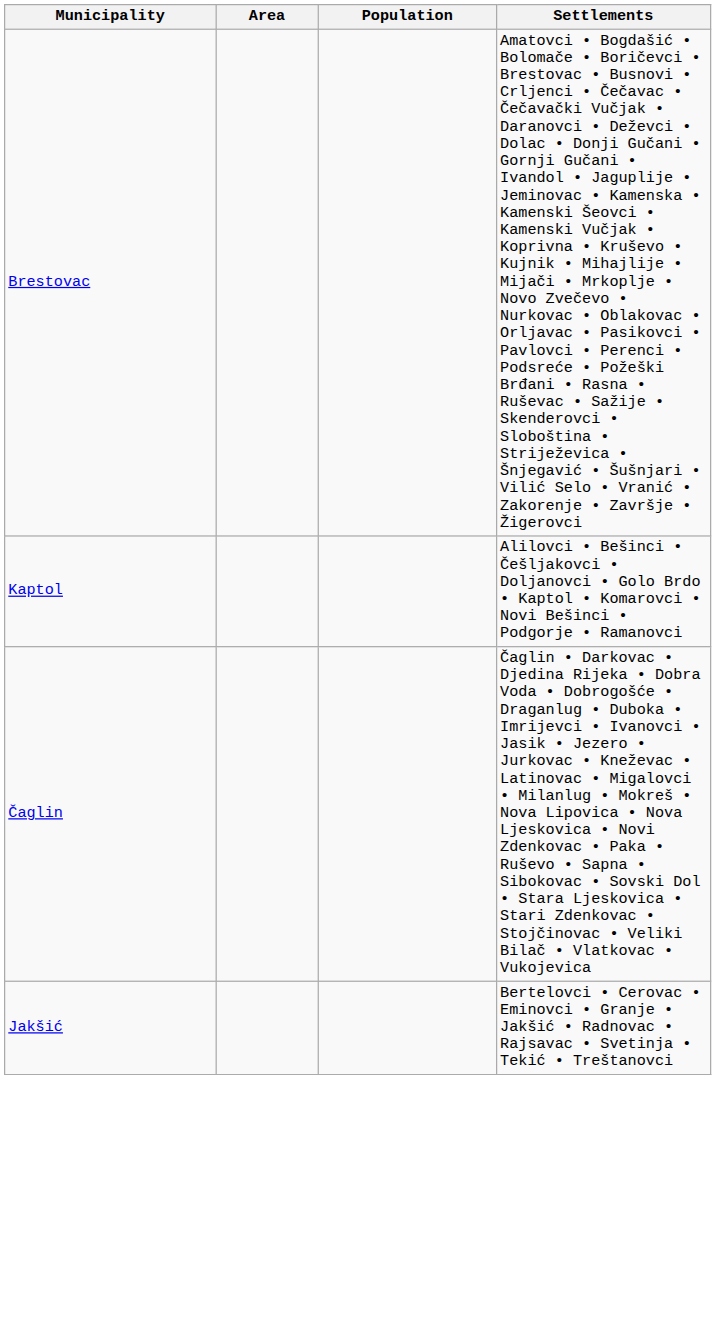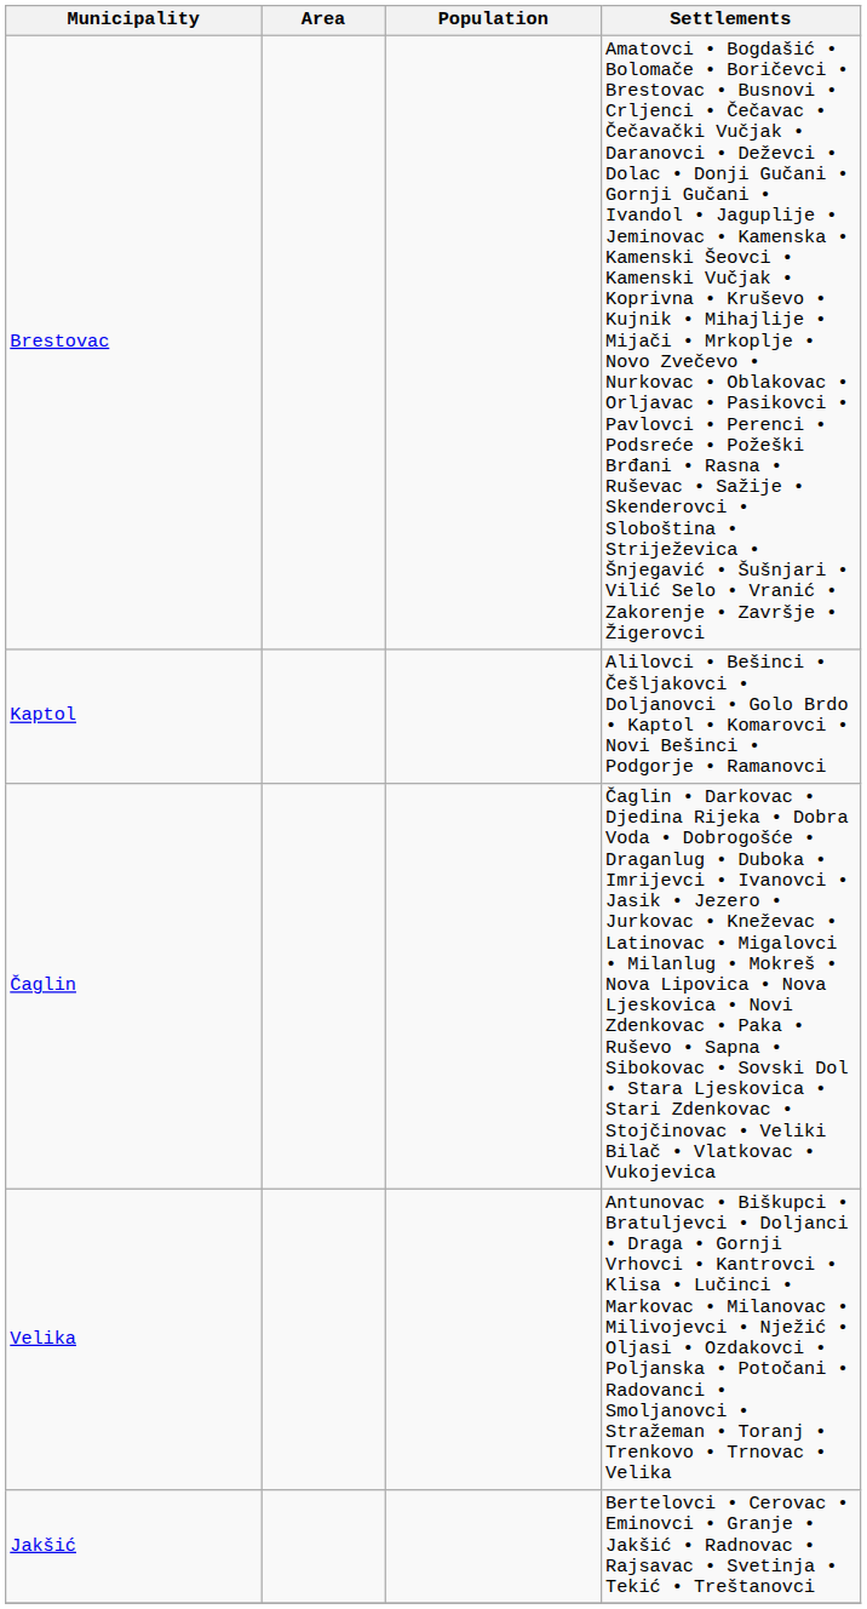+ row: Velika | Antunovac • Biškupci • Bratuljevci • Doljanci • Draga • Gornji Vrhovci • Kantrovci • Klisa • Lučinci • Markovac • Milanovac • Milivojevci • Nježić • Oljasi • Ozdakovci • Poljanska • Potočani • Radovanci • Smoljanovci • Stražeman • Toranj • Trenkovo • Trnovac • Velika
